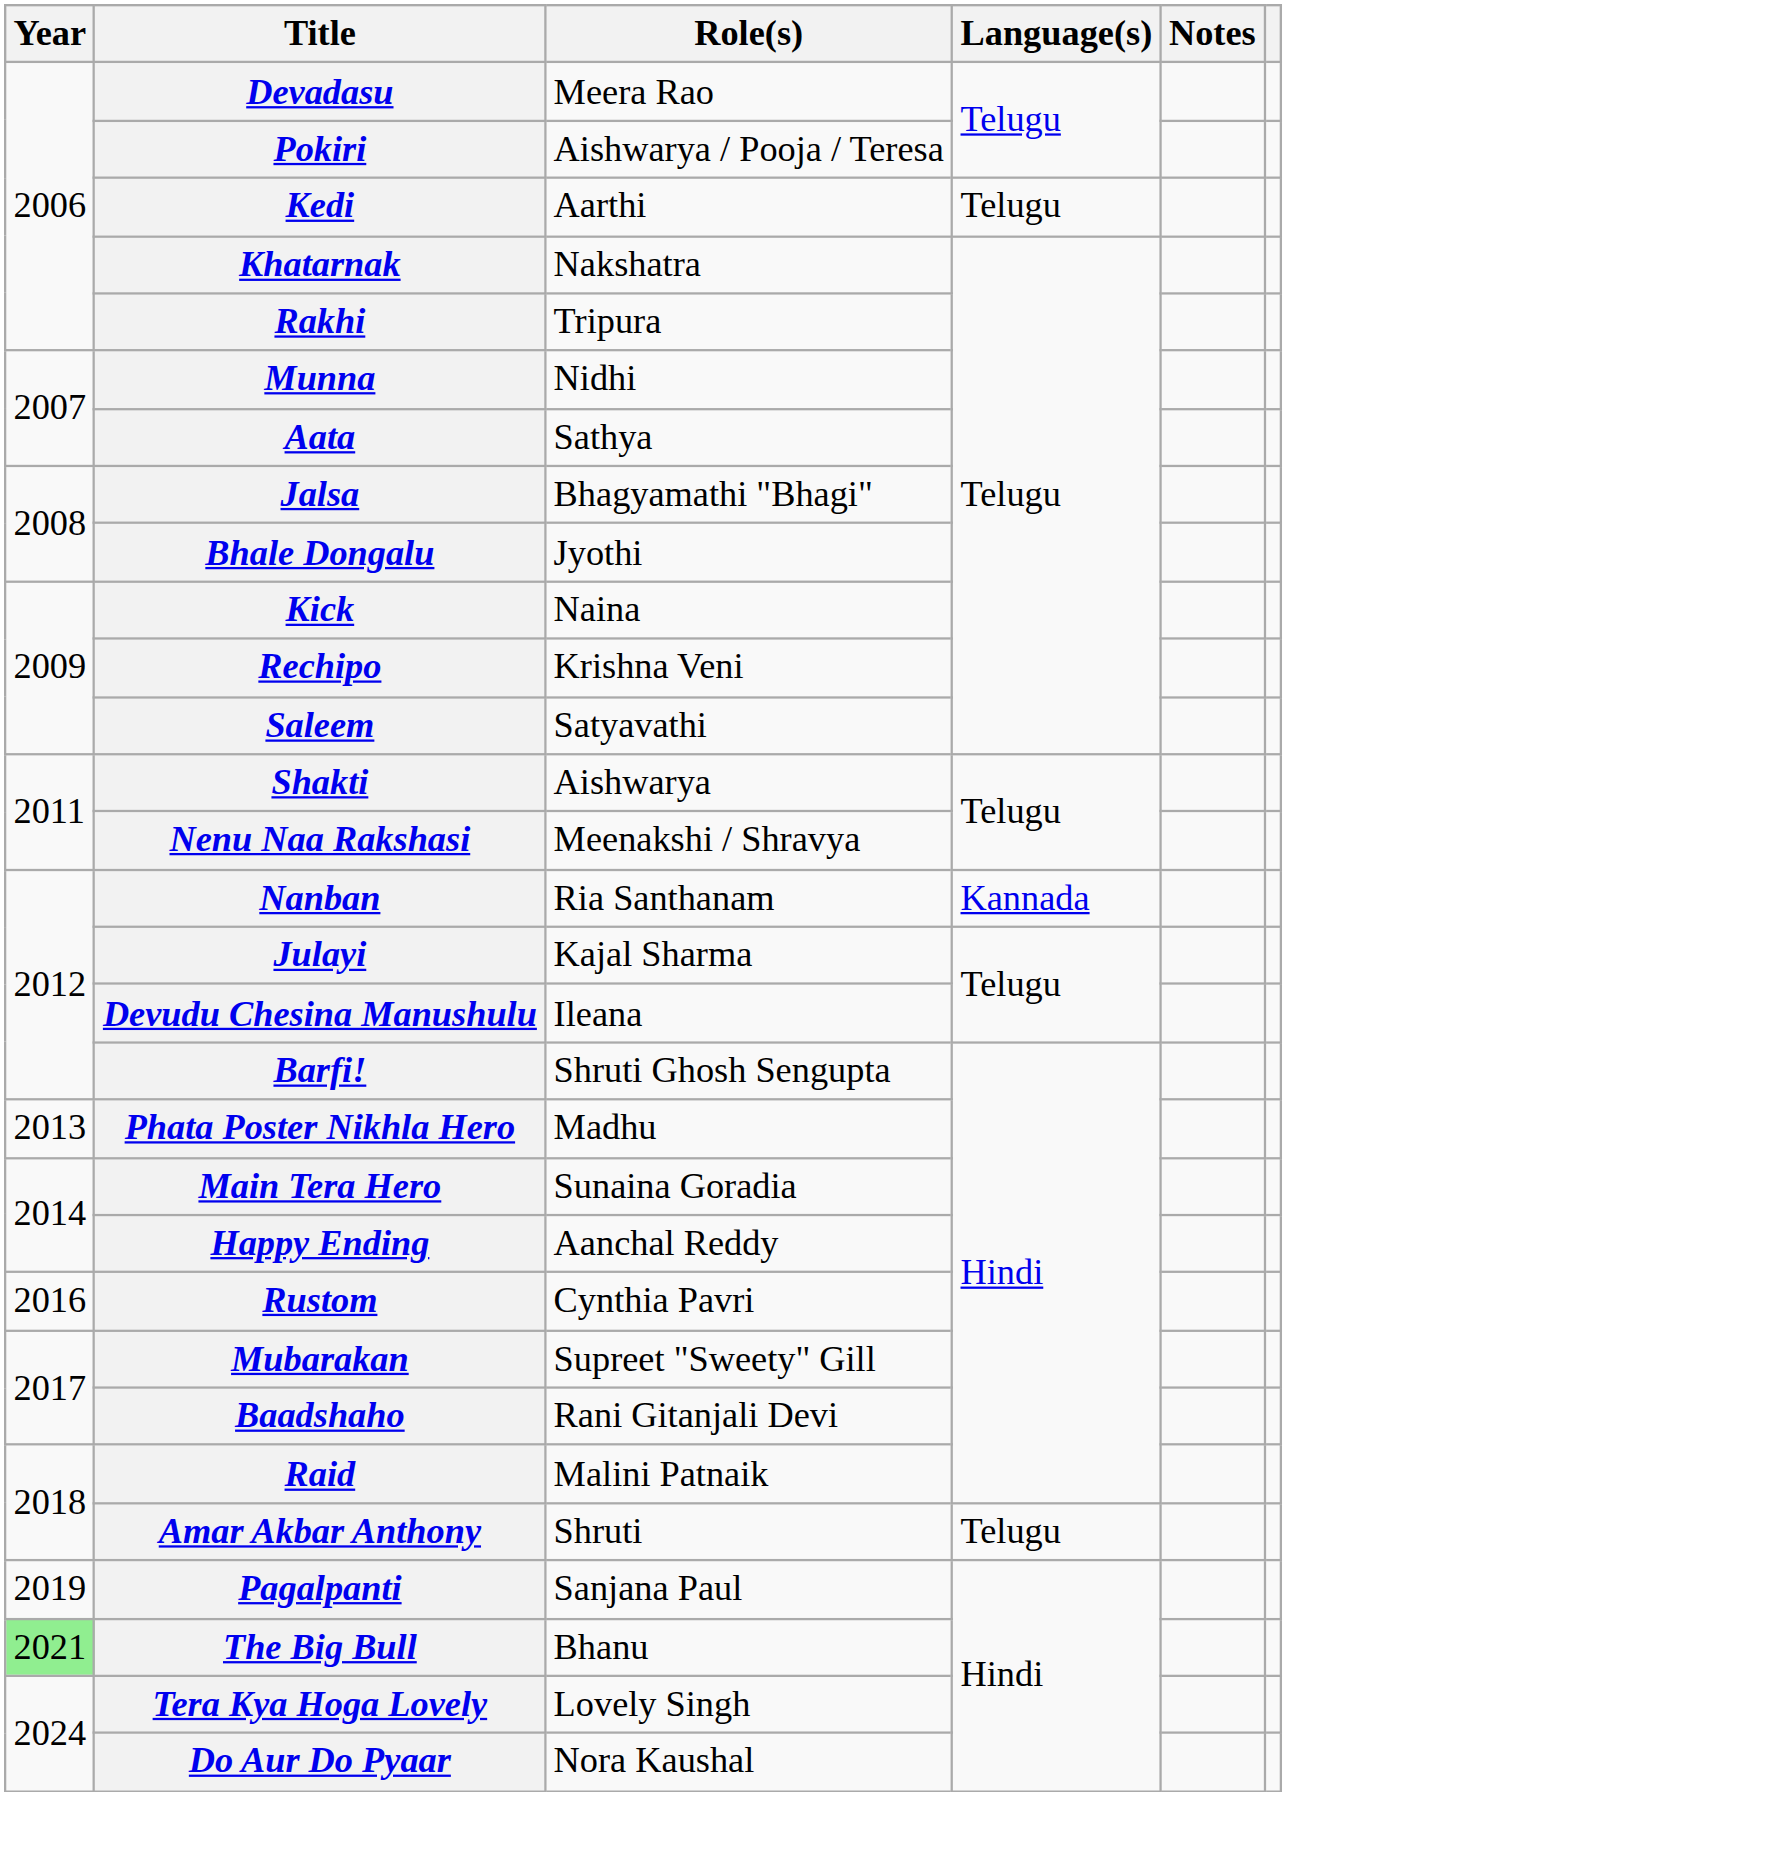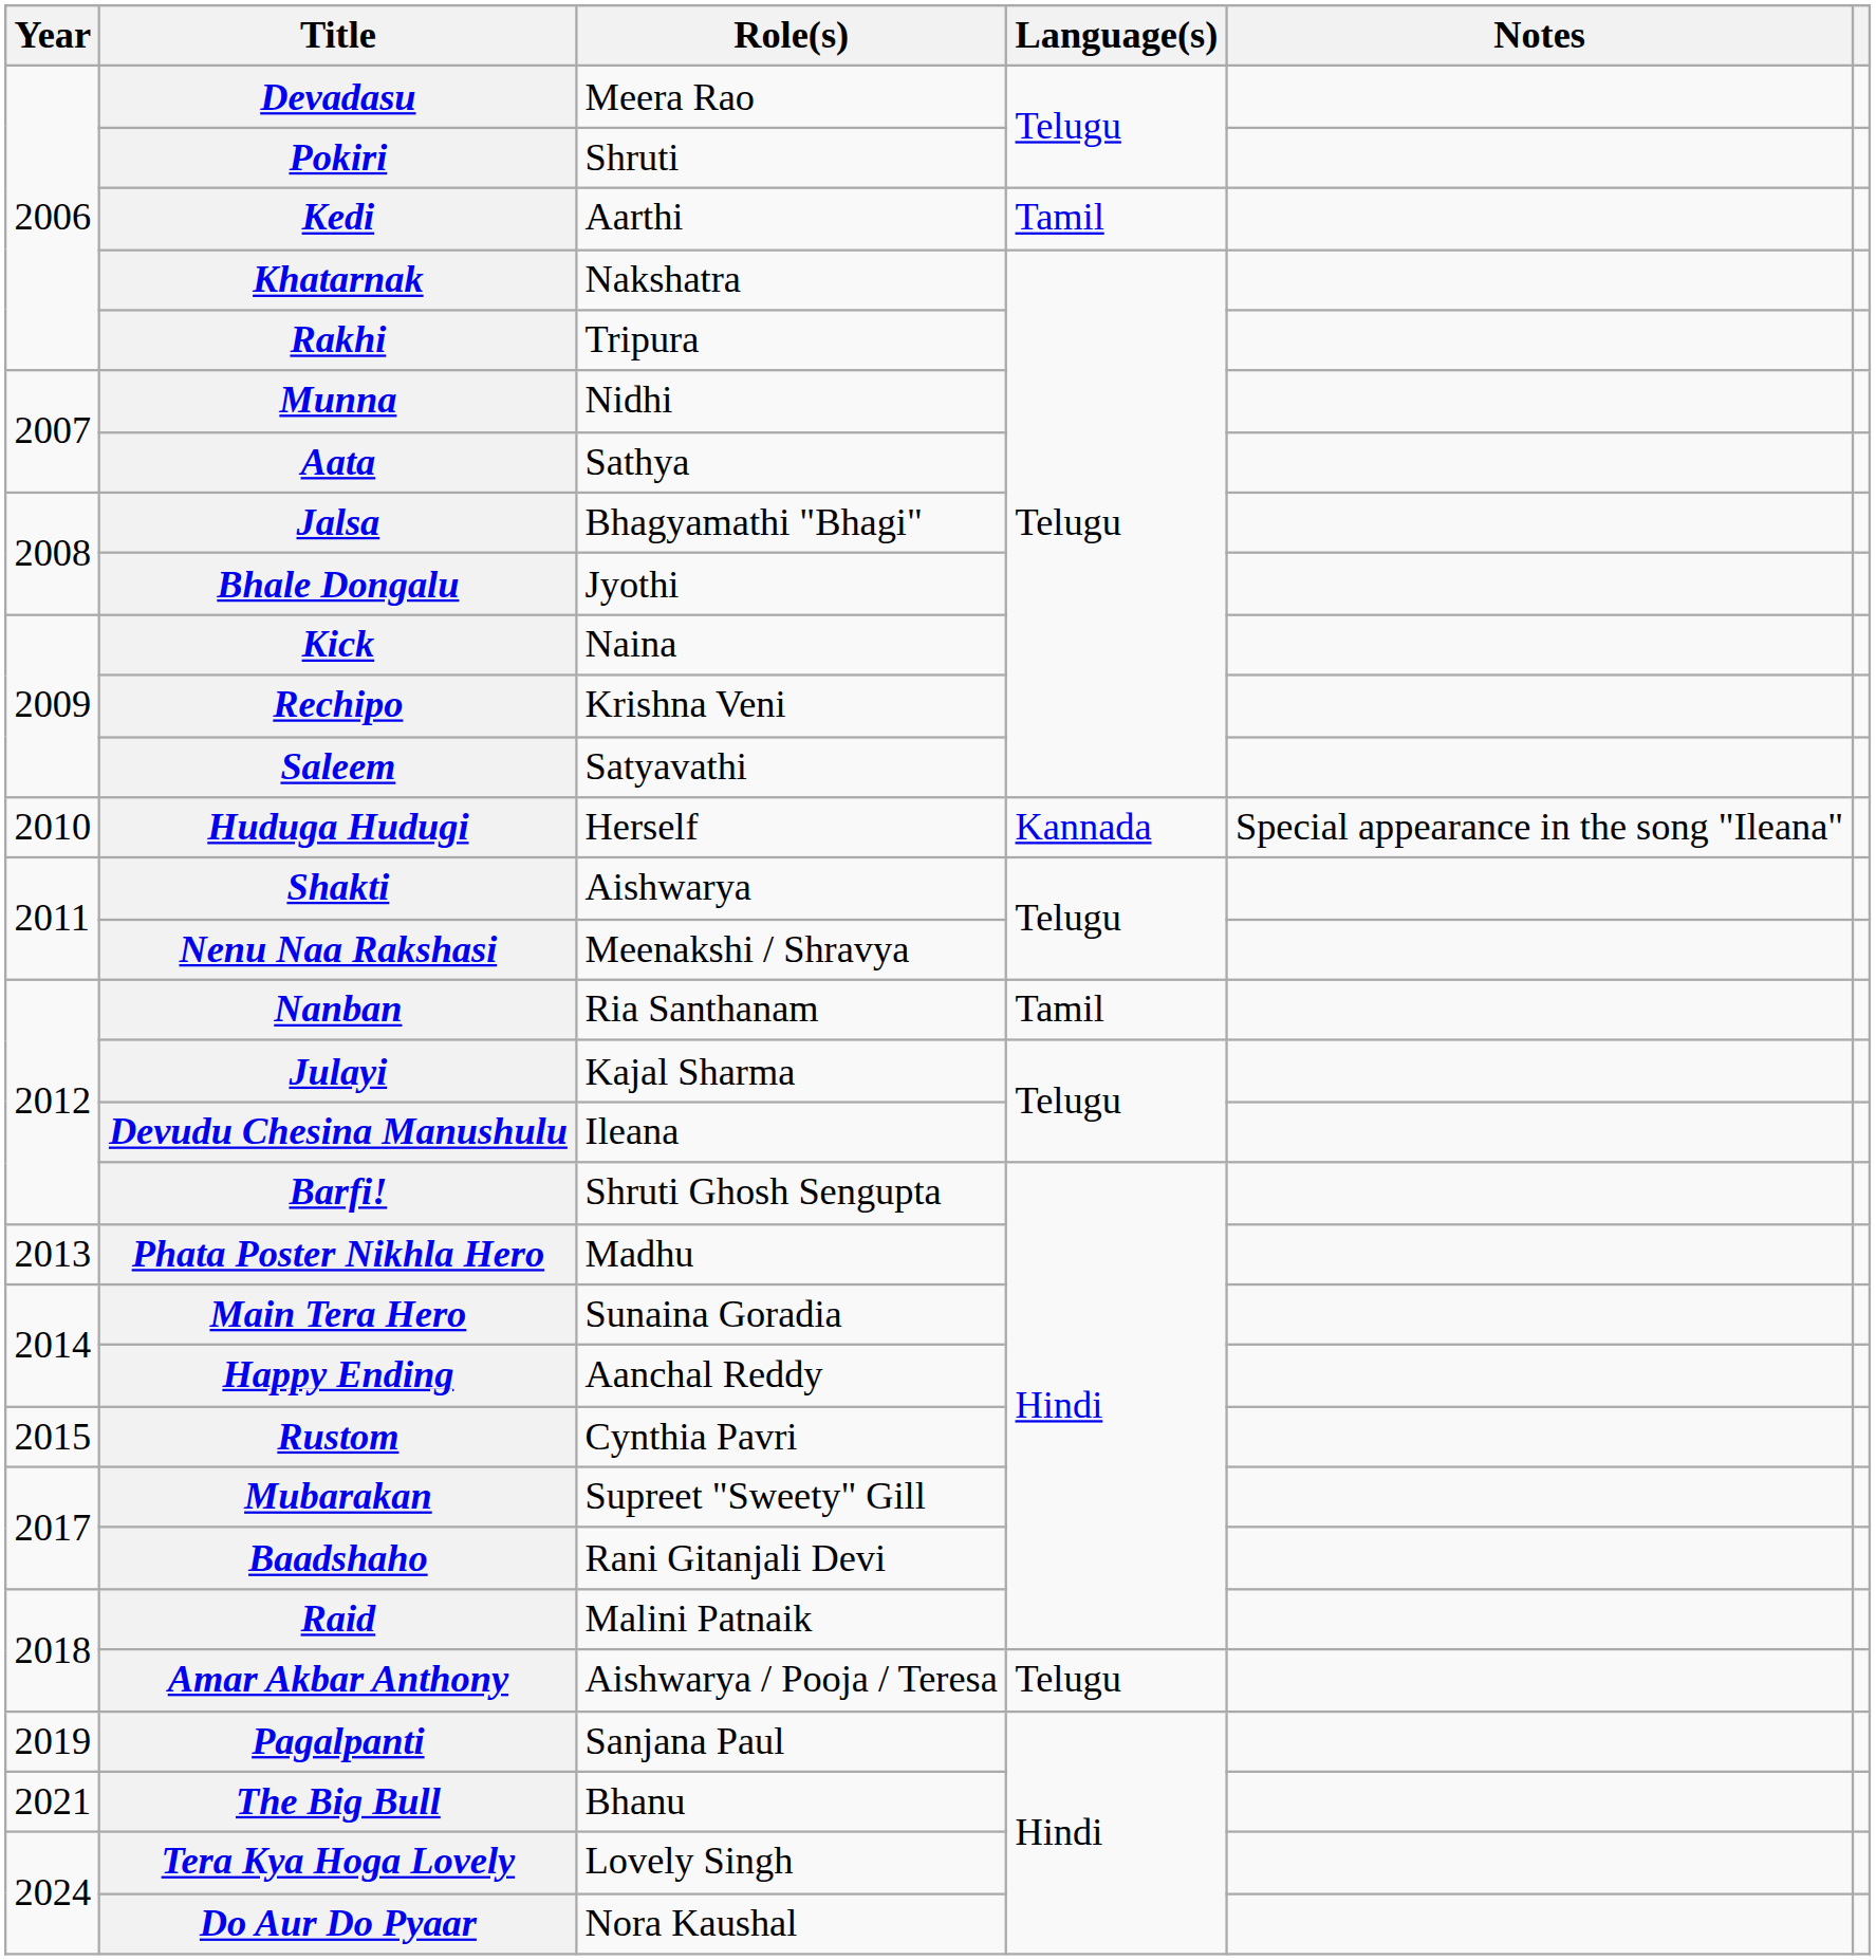Pokiri | Role(s): Aishwarya / Pooja / Teresa -> Shruti
Kedi | Language(s): Telugu -> Tamil
+ row: 2010 | Huduga Hudugi | Herself | Kannada | Special appearance in the song "Ileana"
Nanban | Language(s): Kannada -> Tamil
Rustom | Year: 2016 -> 2015
Amar Akbar Anthony | Role(s): Shruti -> Aishwarya / Pooja / Teresa
The Big Bull | Year: lightgreen background -> no background
